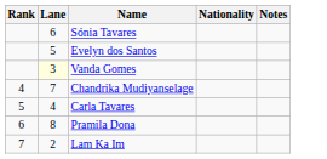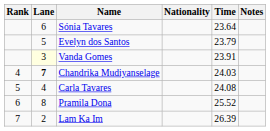+ column: Time | 23.64 | 23.79 | 23.91 | 24.03 | 24.08 | 25.52 | 26.39
Chandrika Mudiyanselage | Lane: normal -> bold
